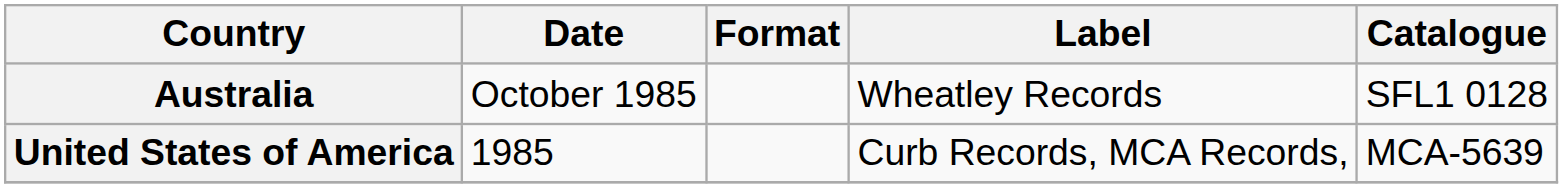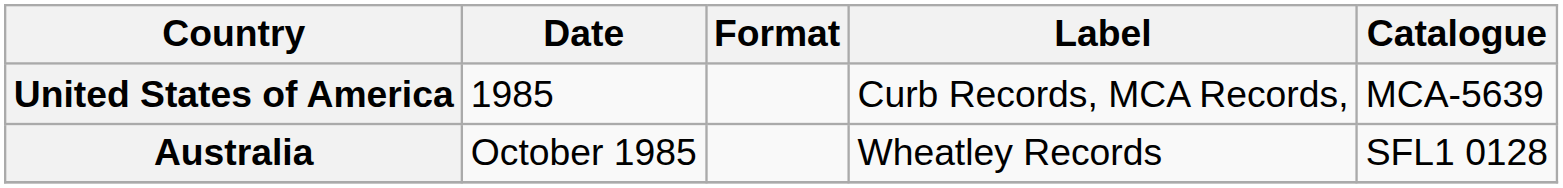rows swapped: Australia <-> United States of America
